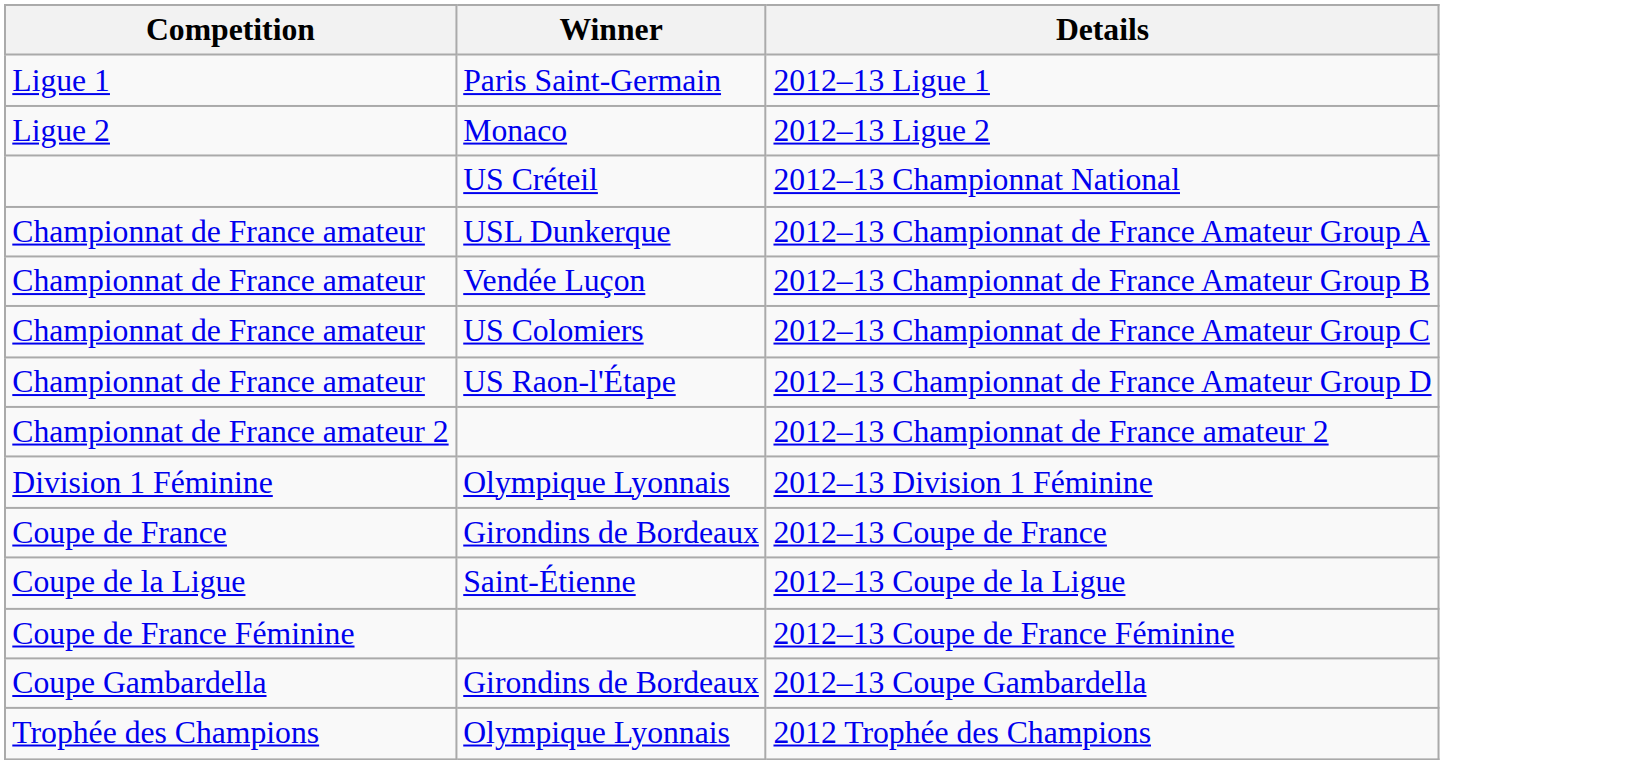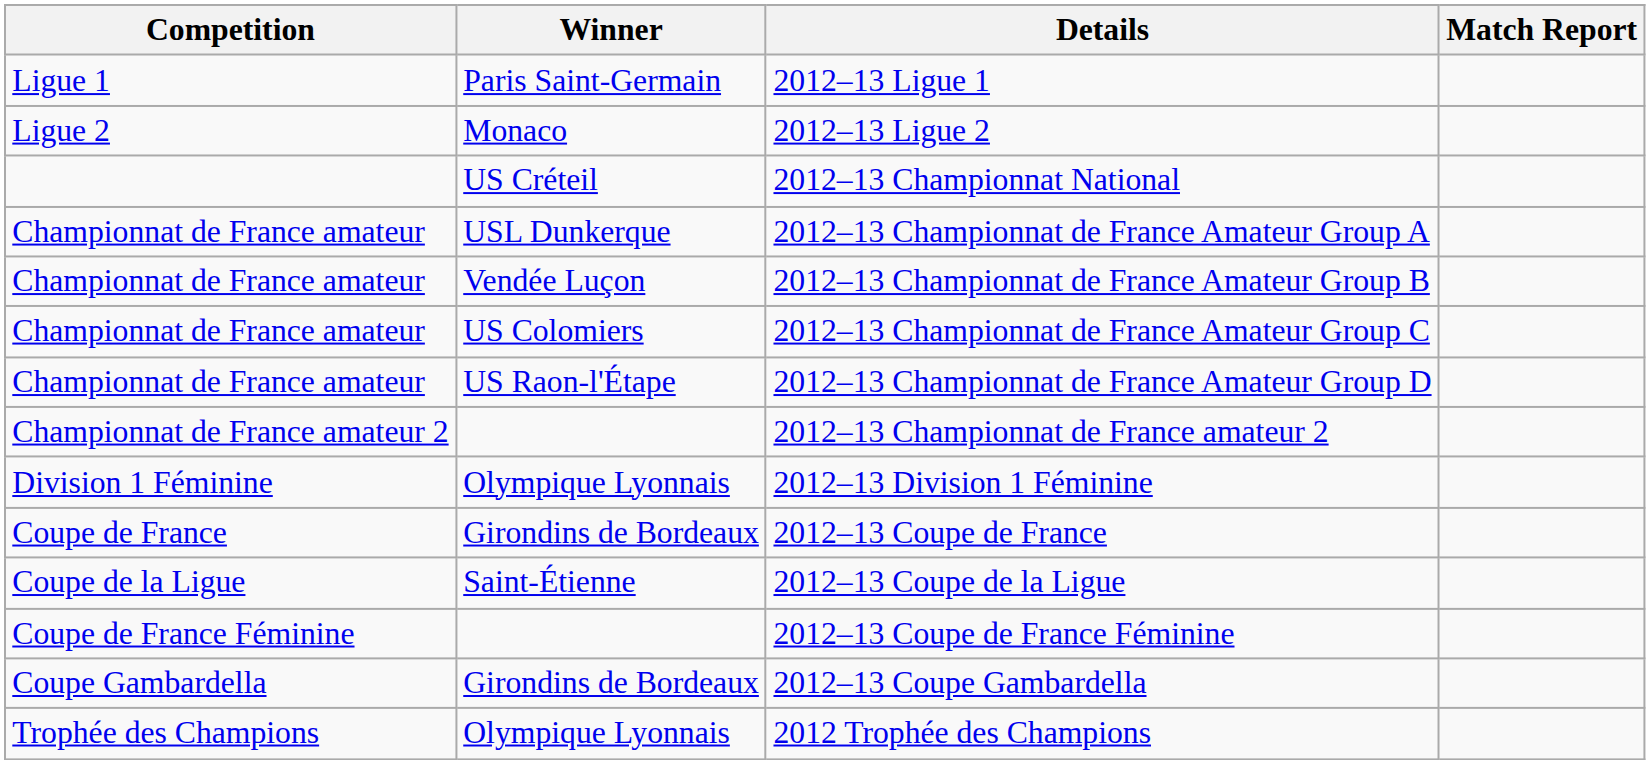+ column: Match Report
